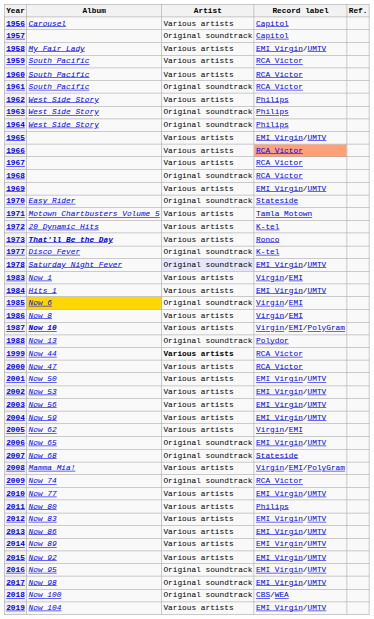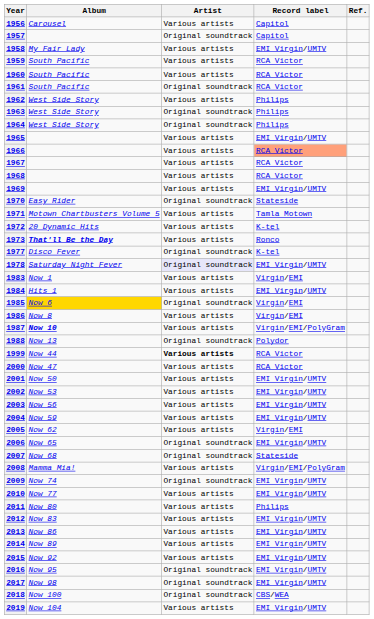1968 | Artist: Original soundtrack -> Various artists
2009 | Record label: RCA Victor -> EMI Virgin/UMTV
